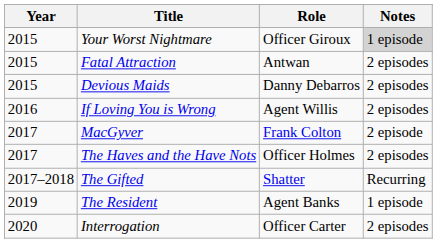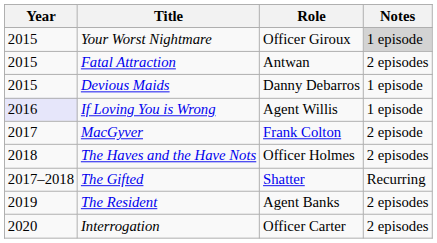Devious Maids | Notes: 2 episodes -> 1 episode
If Loving You is Wrong | Year: no background -> lavender background
If Loving You is Wrong | Notes: 2 episodes -> 1 episode
The Haves and the Have Nots | Year: 2017 -> 2018
The Resident | Notes: 1 episode -> 2 episodes
